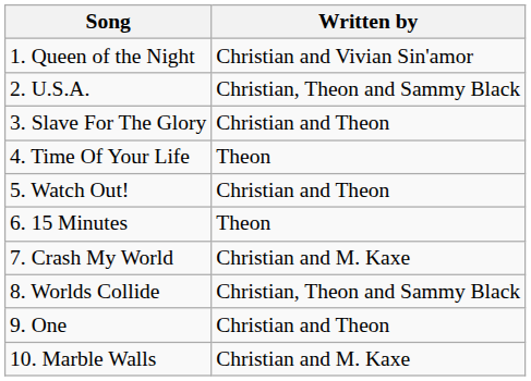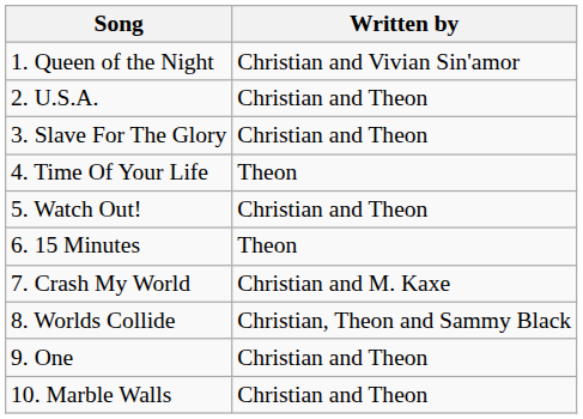2. U.S.A. | Written by: Christian, Theon and Sammy Black -> Christian and Theon
10. Marble Walls | Written by: Christian and M. Kaxe -> Christian and Theon
